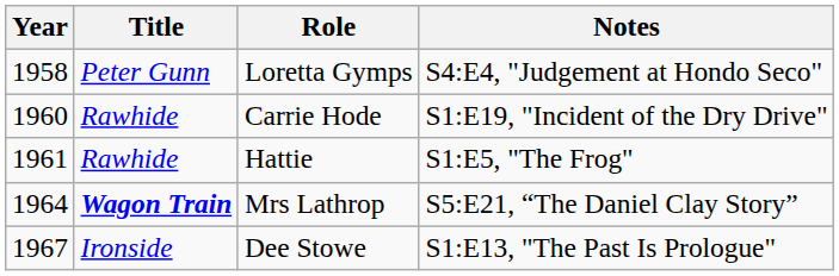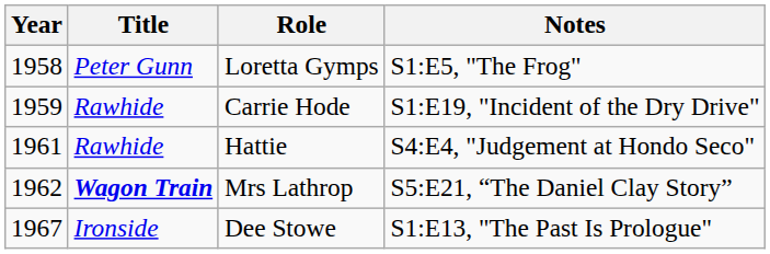Loretta Gymps | Notes: S4:E4, "Judgement at Hondo Seco" -> S1:E5, "The Frog"
Carrie Hode | Year: 1960 -> 1959
Hattie | Notes: S1:E5, "The Frog" -> S4:E4, "Judgement at Hondo Seco"
Mrs Lathrop | Year: 1964 -> 1962
